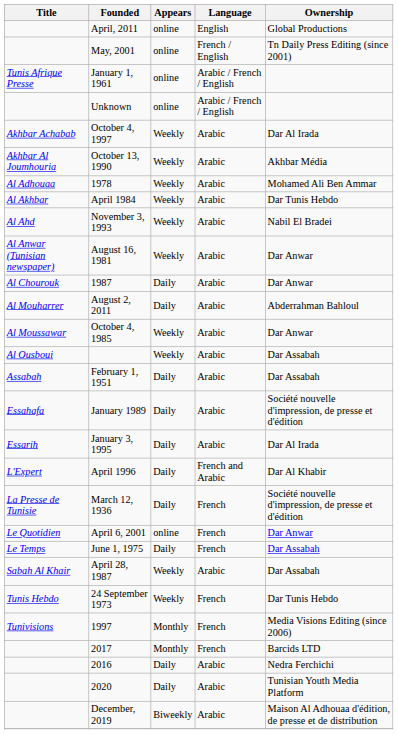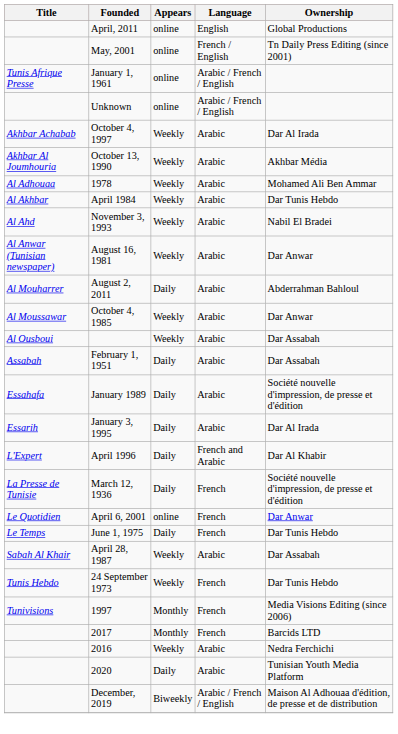- row: Al Chourouk | 1987 | Daily | Arabic | Dar Anwar
June 1, 1975 | Ownership: Dar Assabah -> Dar Tunis Hebdo
2016 | Appears: Daily -> Weekly
December, 2019 | Language: Arabic -> Arabic / French / English
